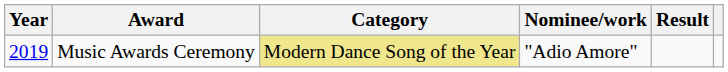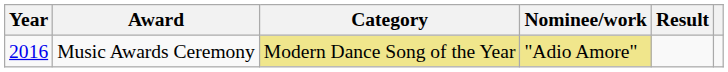Music Awards Ceremony | Year: 2019 -> 2016
Music Awards Ceremony | Nominee/work: no background -> khaki background
